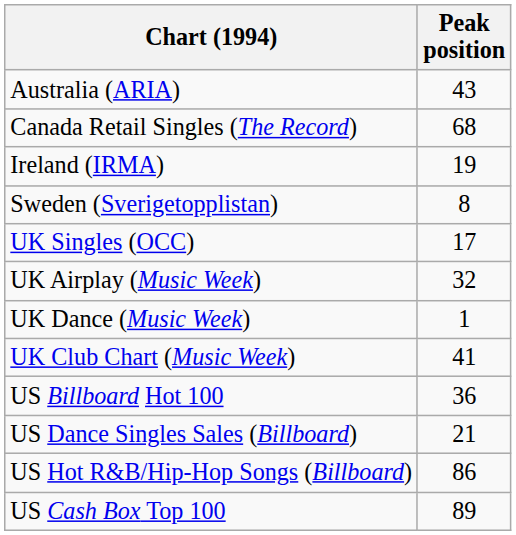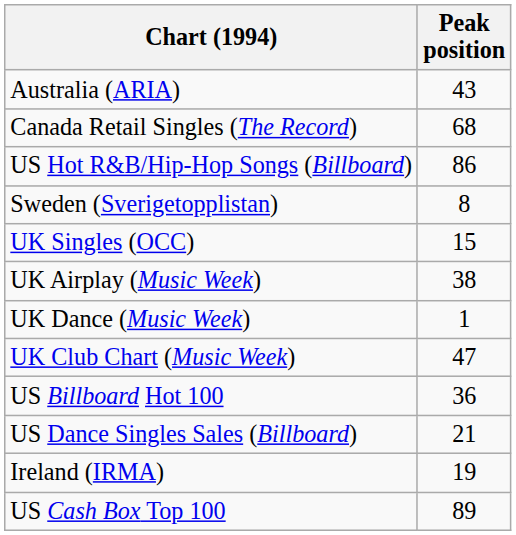rows swapped: Ireland (IRMA) <-> US Hot R&B/Hip-Hop Songs (Billboard)
UK Singles (OCC) | Peak position: 17 -> 15
UK Airplay (Music Week) | Peak position: 32 -> 38
UK Club Chart (Music Week) | Peak position: 41 -> 47
